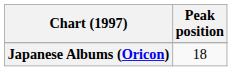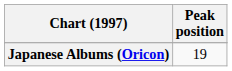Japanese Albums (Oricon) | Peak position: 18 -> 19
